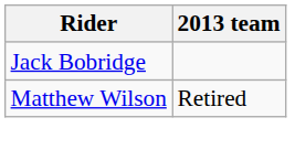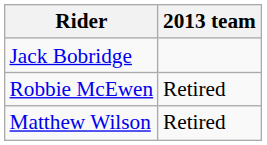+ row: Robbie McEwen | Retired
